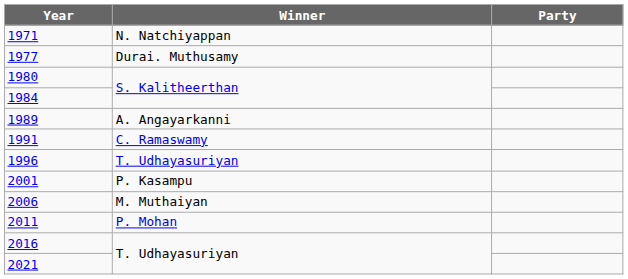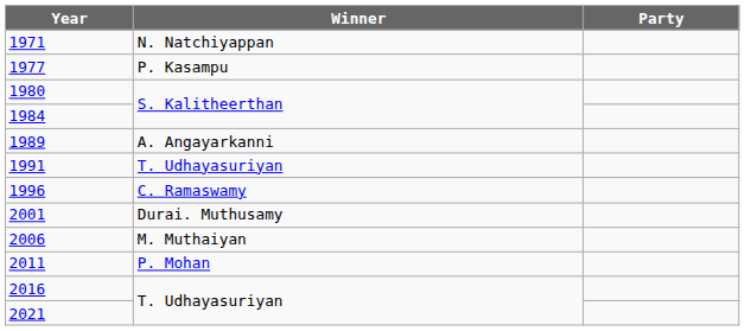1977 | Winner: Durai. Muthusamy -> P. Kasampu
1991 | Winner: C. Ramaswamy -> T. Udhayasuriyan
1996 | Winner: T. Udhayasuriyan -> C. Ramaswamy
2001 | Winner: P. Kasampu -> Durai. Muthusamy
